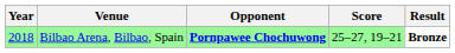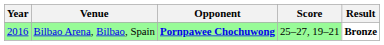Bilbao Arena, Bilbao, Spain | Year: 2018 -> 2016
